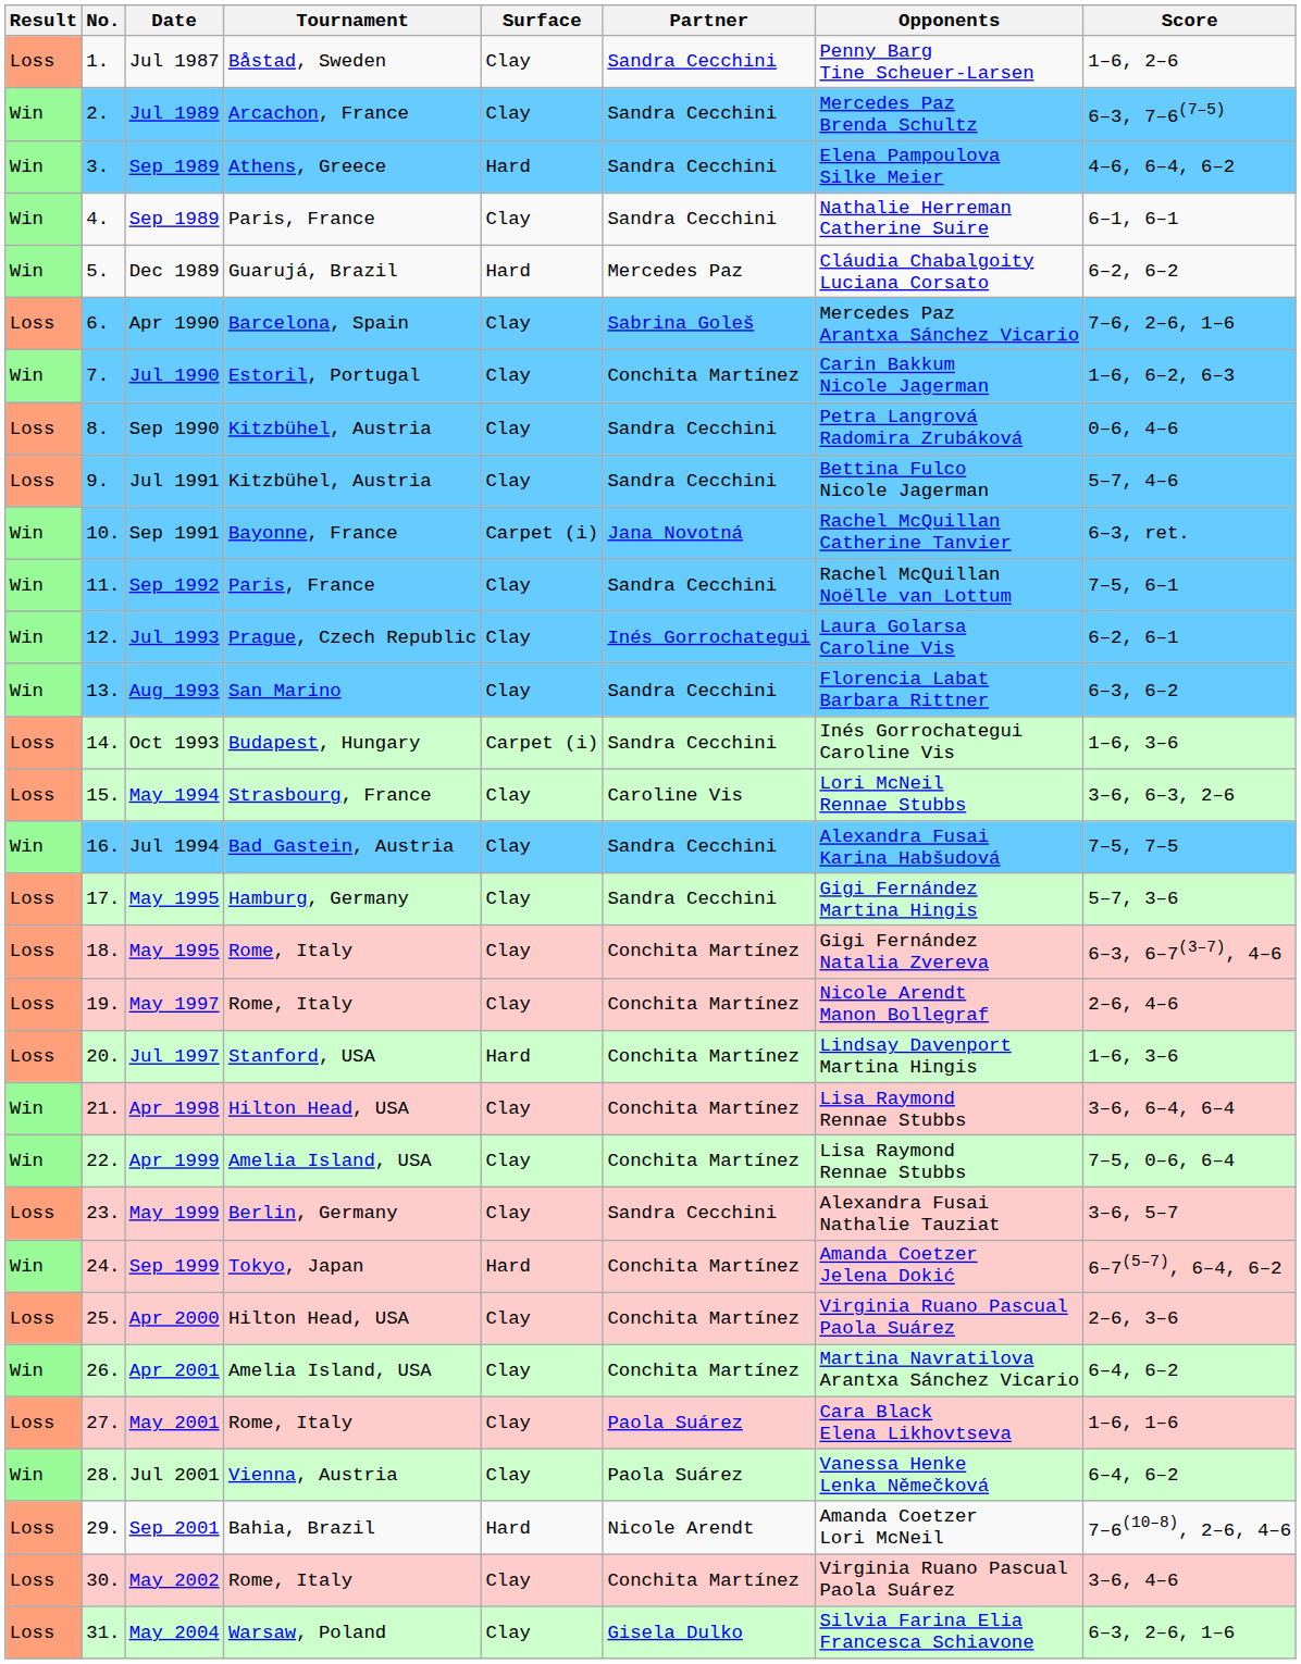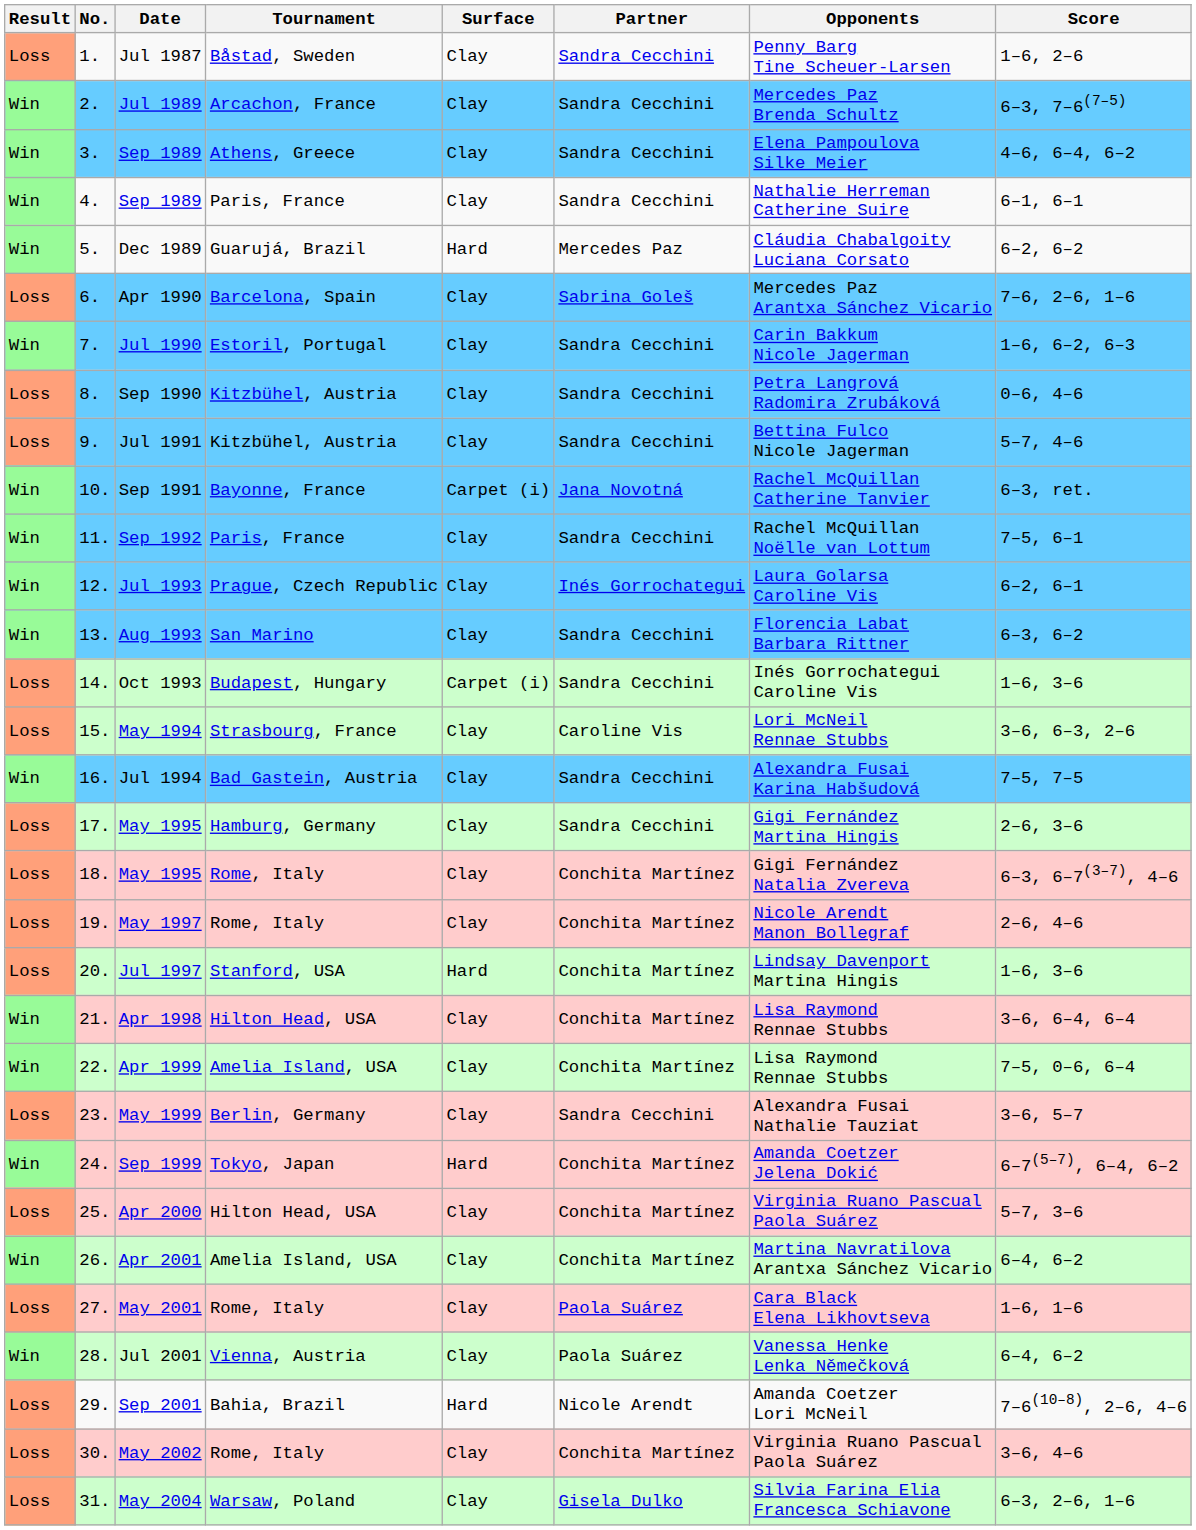3. / Sep 1989 | Surface: Hard -> Clay
Jul 1990 | Partner: Conchita Martínez -> Sandra Cecchini
17. / May 1995 | Score: 5–7, 3–6 -> 2–6, 3–6
Apr 2000 | Score: 2–6, 3–6 -> 5–7, 3–6
